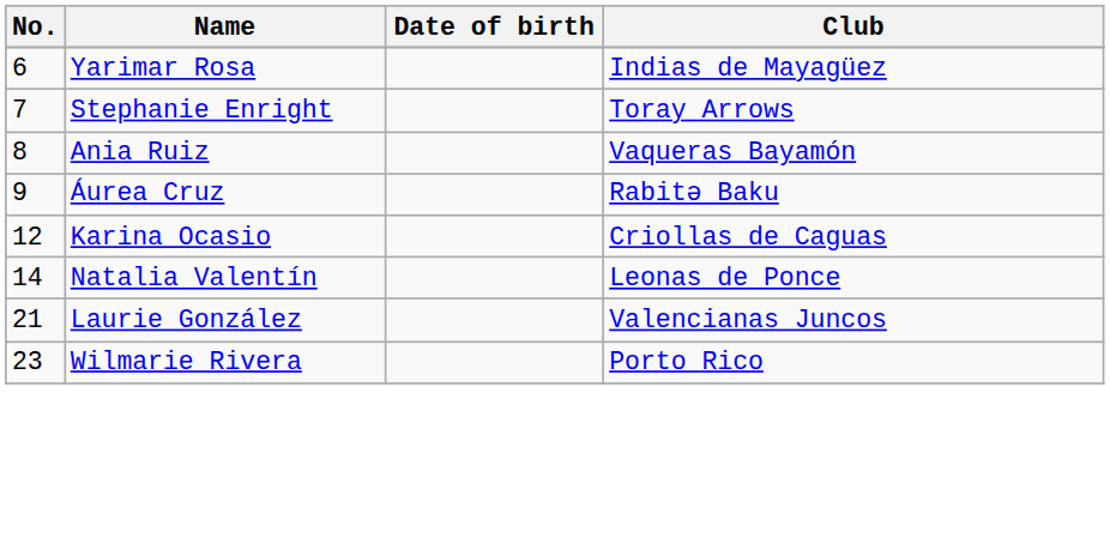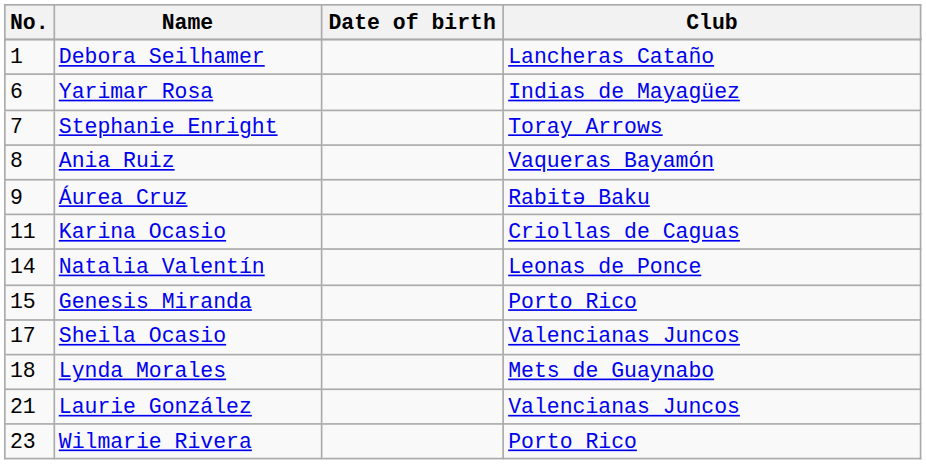+ row: 1 | Debora Seilhamer | Lancheras Cataño
Karina Ocasio | No.: 12 -> 11
+ row: 15 | Genesis Miranda | Porto Rico
+ row: 17 | Sheila Ocasio | Valencianas Juncos
+ row: 18 | Lynda Morales | Mets de Guaynabo
